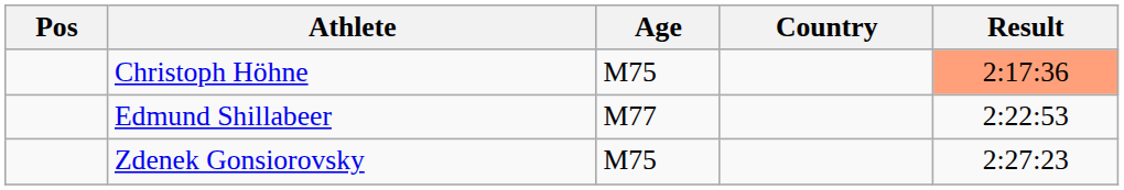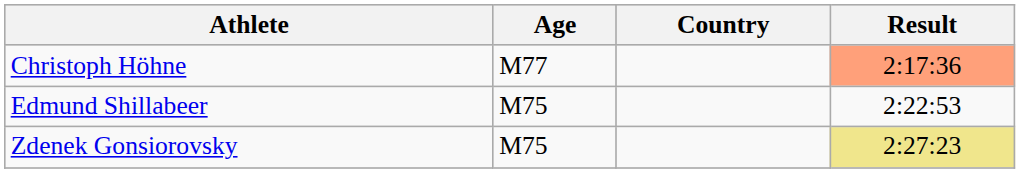- column: Pos
Christoph Höhne | Age: M75 -> M77
Edmund Shillabeer | Age: M77 -> M75
Zdenek Gonsiorovsky | Result: no background -> khaki background
